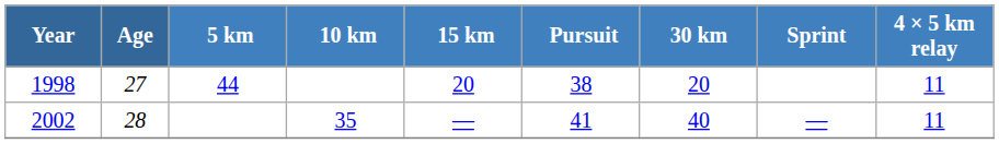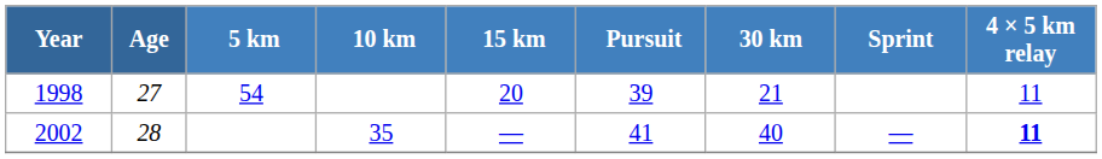1998 | 5 km: 44 -> 54
1998 | Pursuit: 38 -> 39
1998 | 30 km: 20 -> 21
2002 | 4 × 5 km relay: normal -> bold
